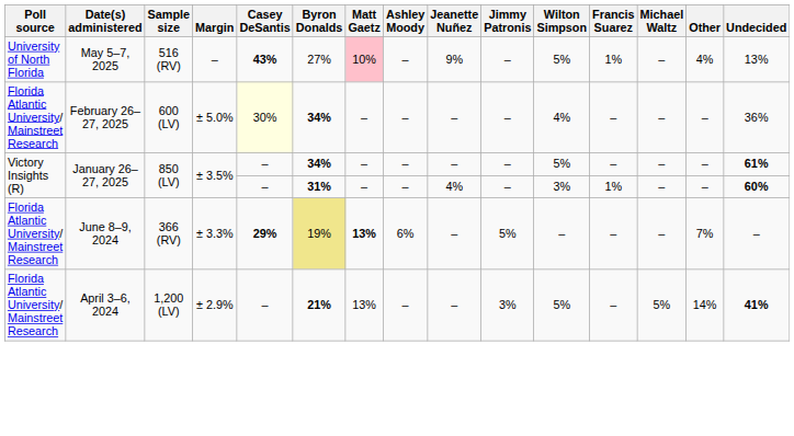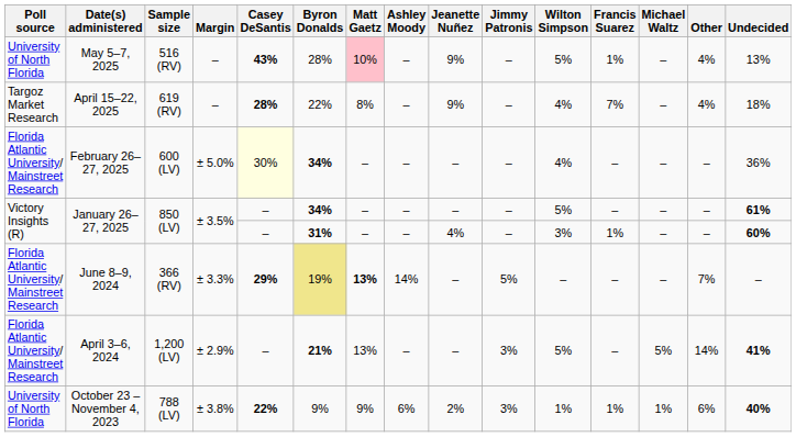May 5–7, 2025 | Byron Donalds: 27% -> 28%
+ row: Targoz Market Research | April 15–22, 2025 | 619 (RV) | – | 28% | 22% | 8% | – | 9% | – | 4% | 7% | – | 4% | 18%
June 8–9, 2024 | Ashley Moody: 6% -> 14%
+ row: University of North Florida | October 23 – November 4, 2023 | 788 (LV) | ± 3.8% | 22% | 9% | 9% | 6% | 2% | 3% | 1% | 1% | 1% | 6% | 40%
